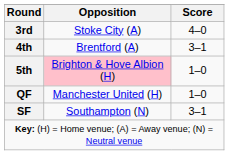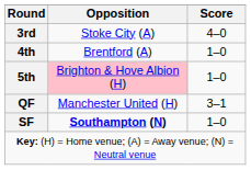4th | Score: 3–1 -> 1–0
QF | Score: 1–0 -> 3–1
SF | Opposition: normal -> bold
SF | Score: 3–1 -> 1–0
